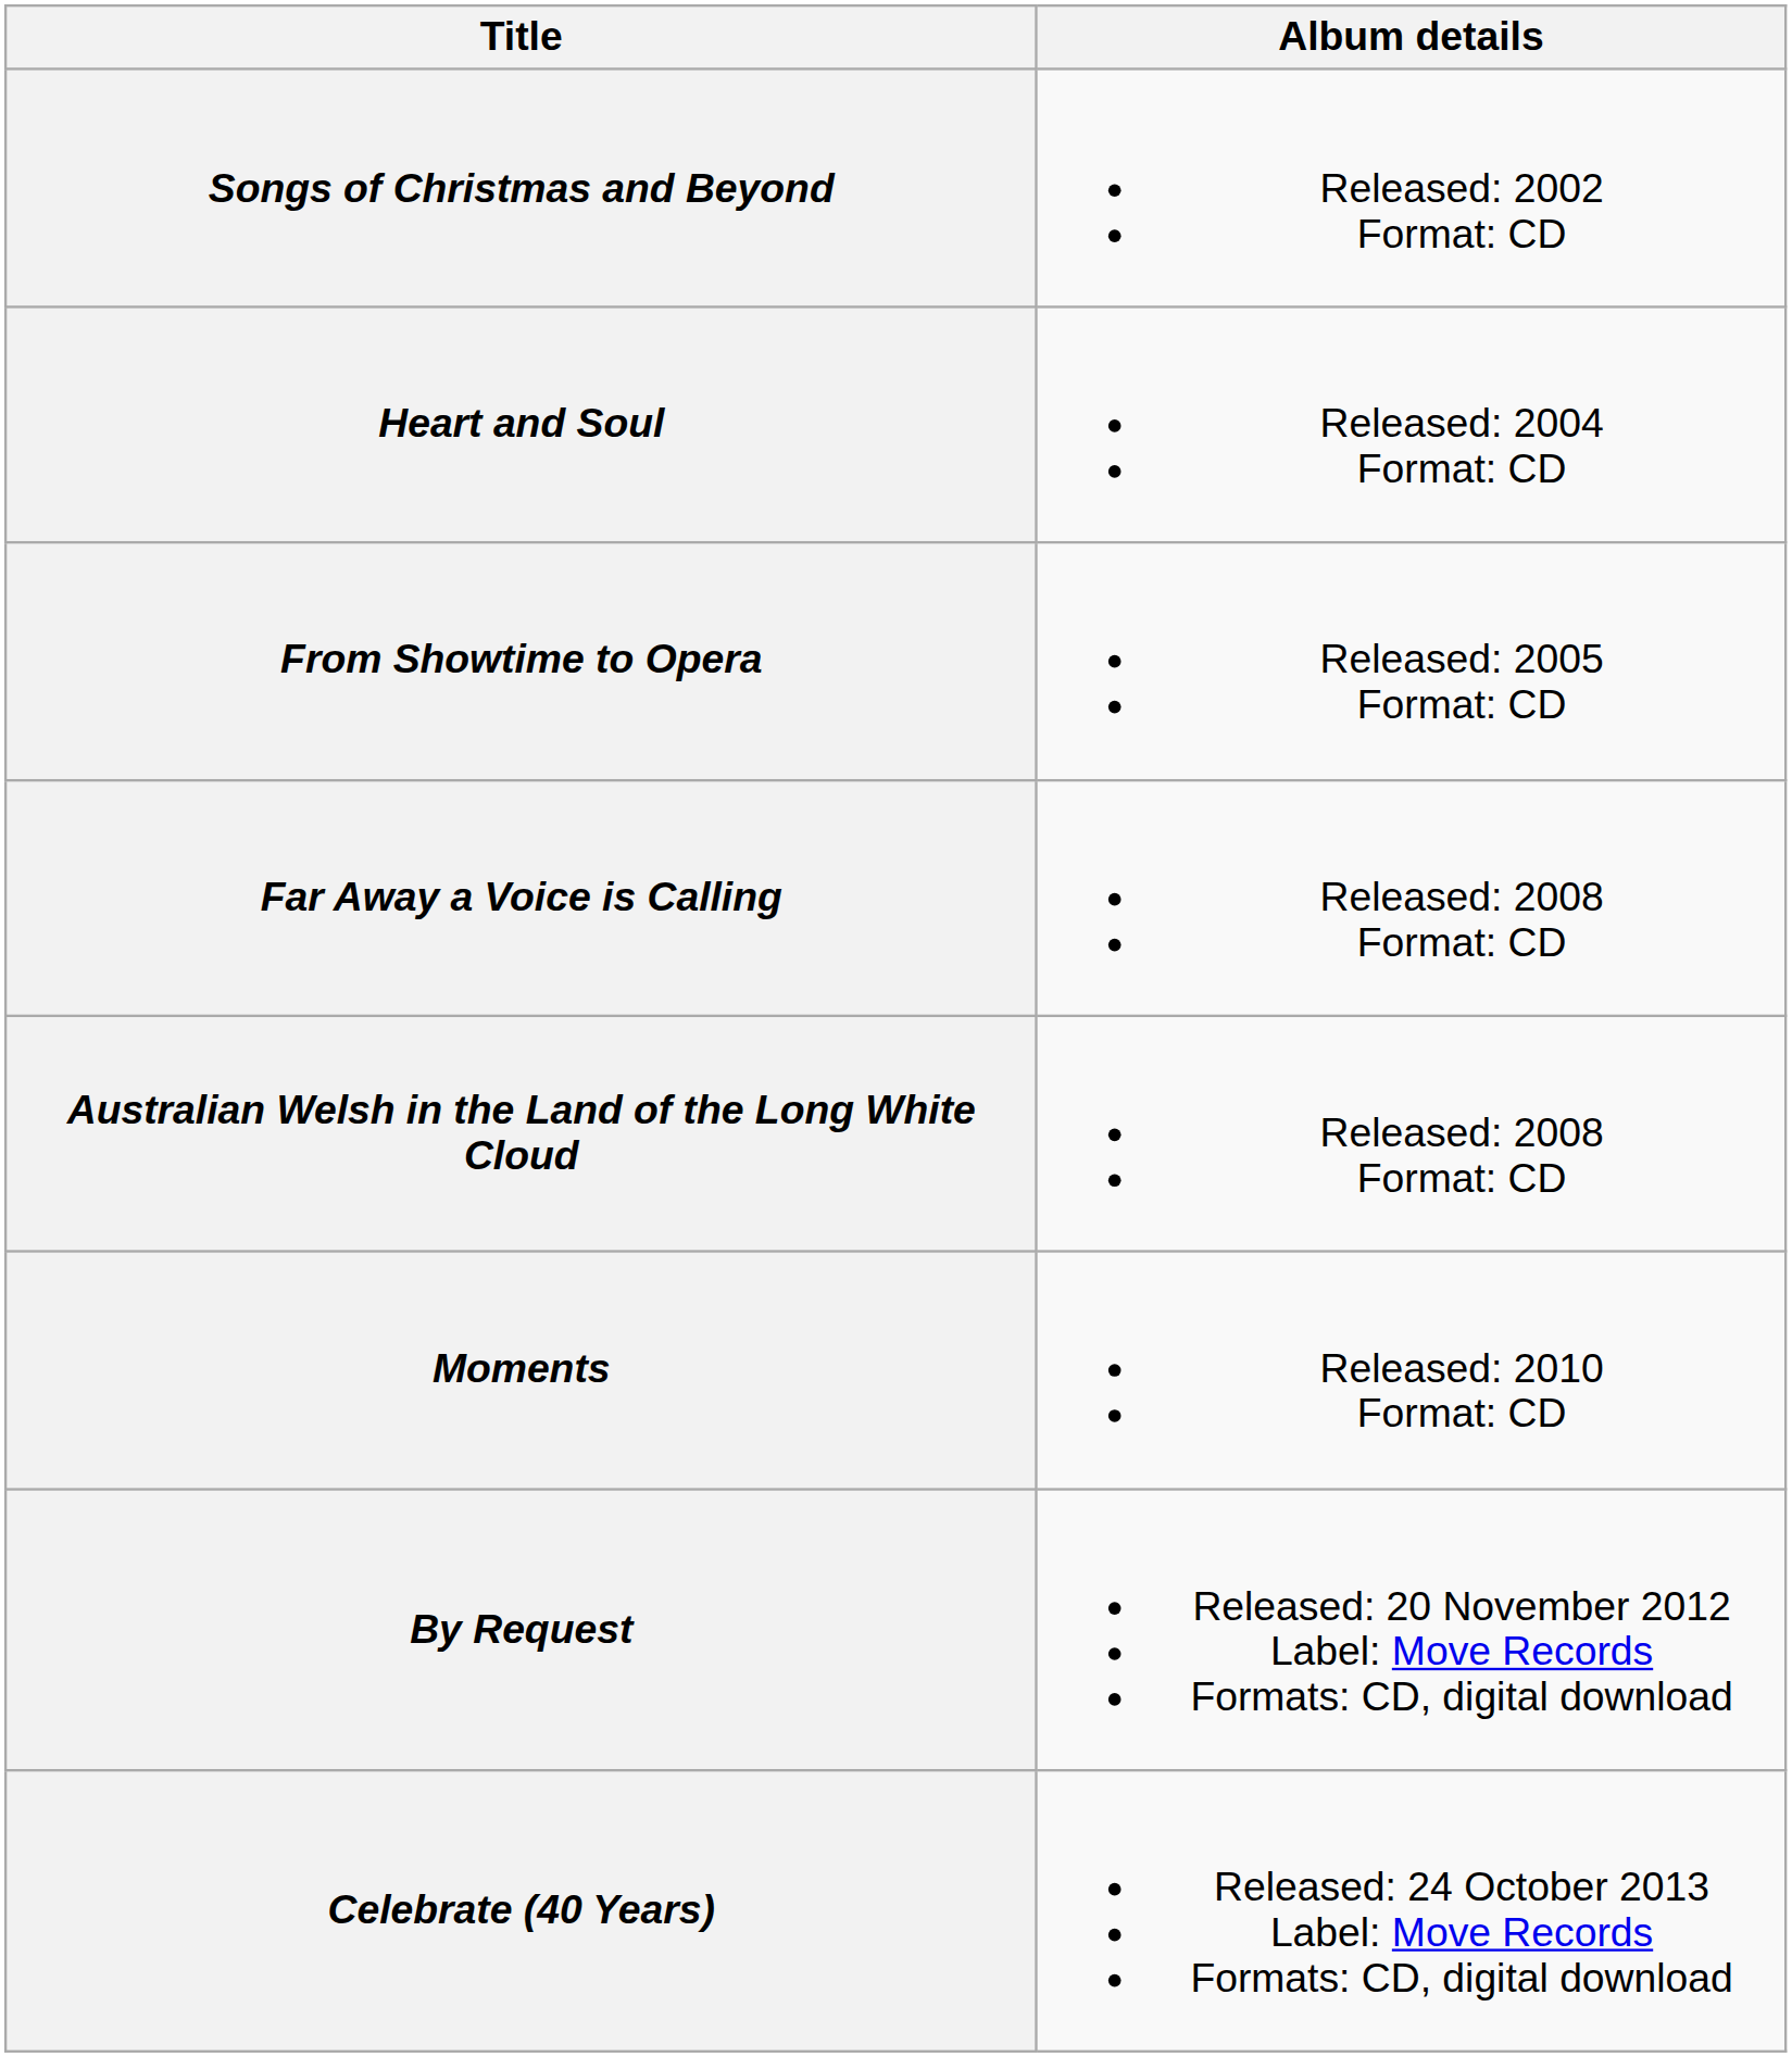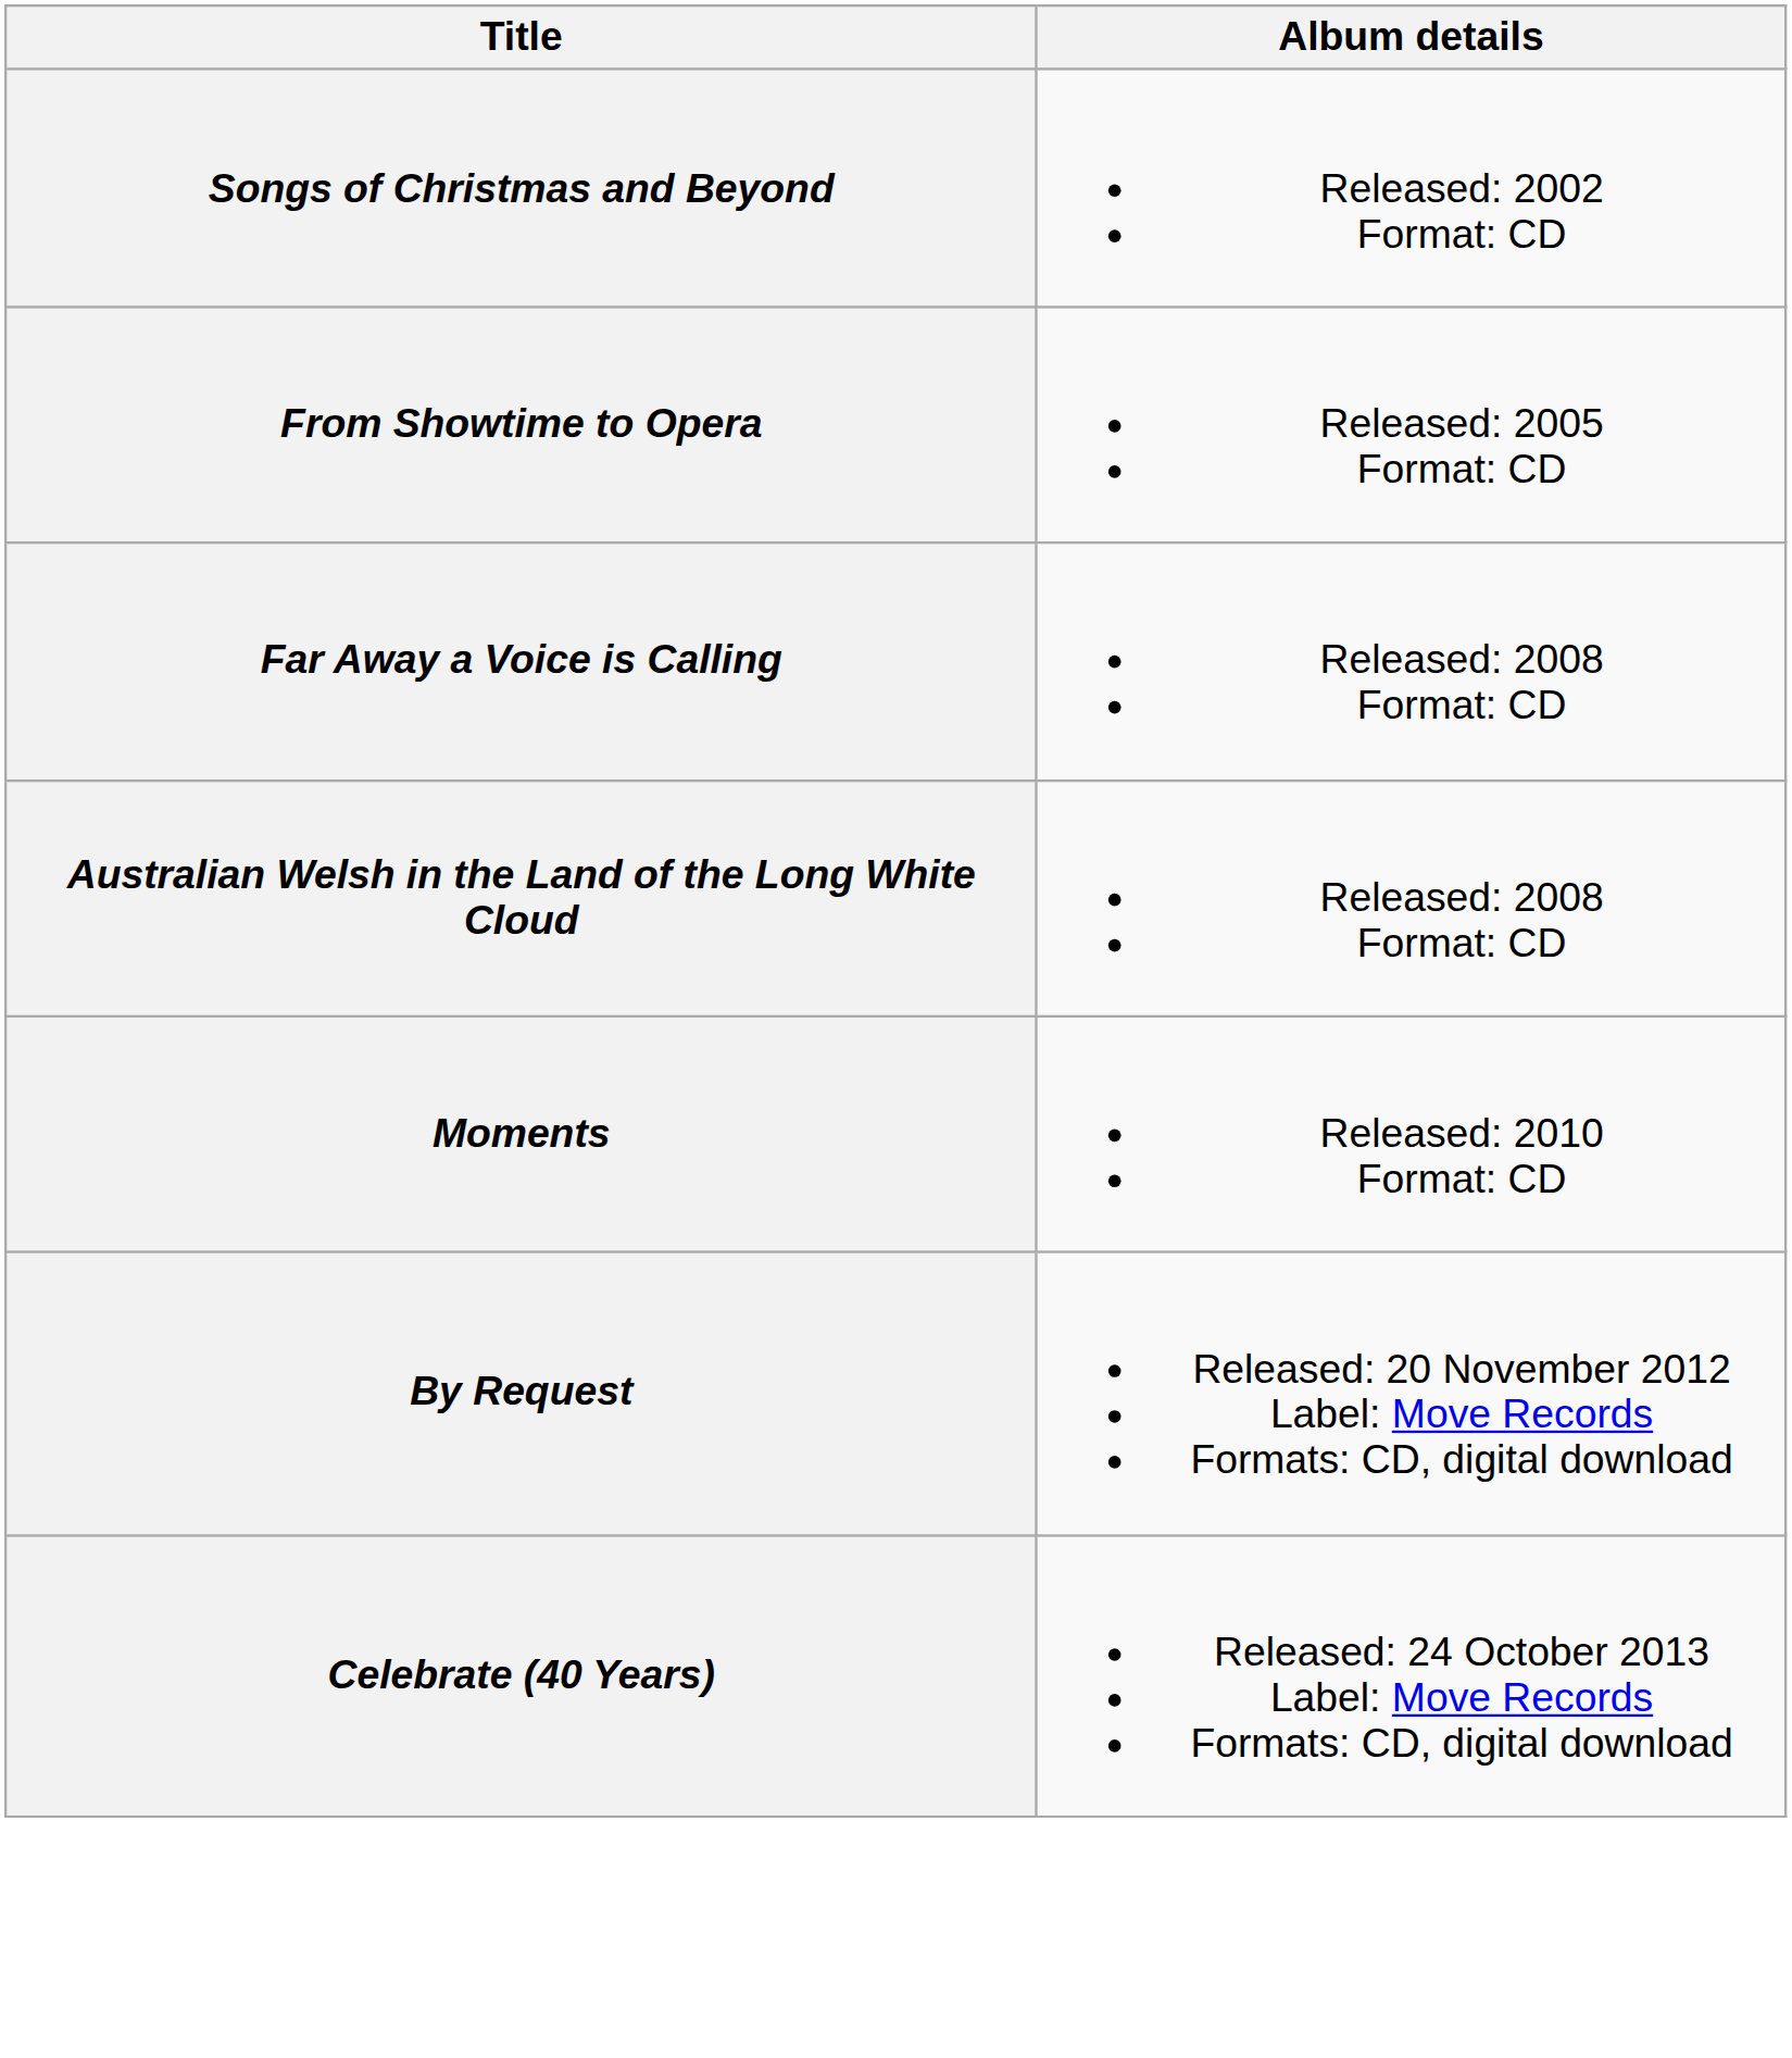- row: Heart and Soul | Released: 2004 Format: CD
